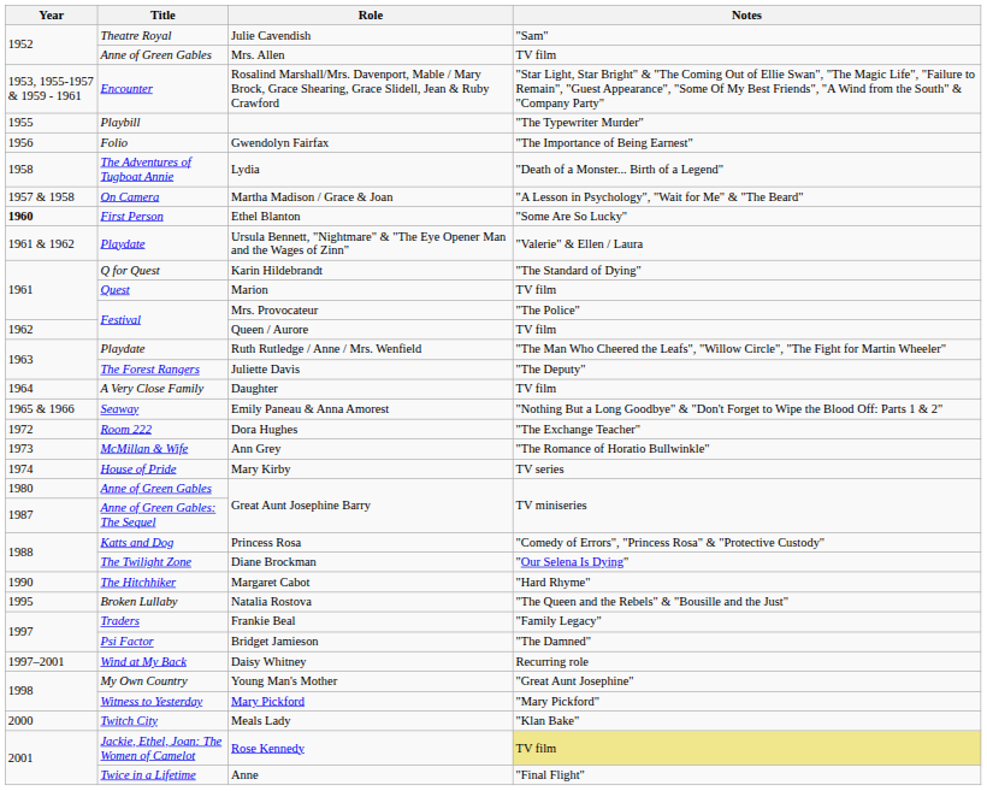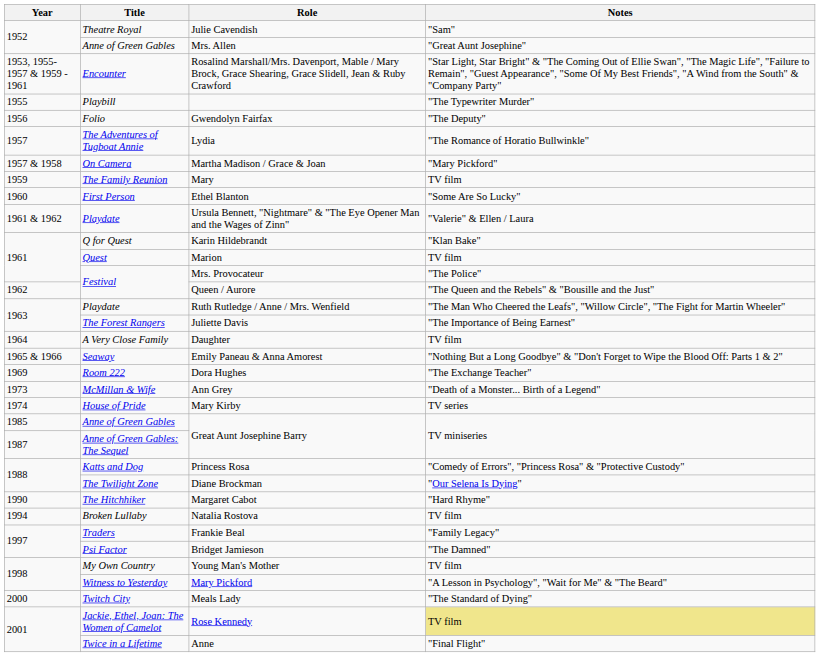Mrs. Allen | Notes: TV film -> "Great Aunt Josephine"
Gwendolyn Fairfax | Notes: "The Importance of Being Earnest" -> "The Deputy"
Lydia | Year: 1958 -> 1957
Lydia | Notes: "Death of a Monster... Birth of a Legend" -> "The Romance of Horatio Bullwinkle"
Martha Madison / Grace & Joan | Notes: "A Lesson in Psychology", "Wait for Me" & "The Beard" -> "Mary Pickford"
+ row: 1959 | The Family Reunion | Mary | TV film
Ethel Blanton | Year: bold -> normal
Karin Hildebrandt | Notes: "The Standard of Dying" -> "Klan Bake"
Queen / Aurore | Notes: TV film -> "The Queen and the Rebels" & "Bousille and the Just"
Juliette Davis | Notes: "The Deputy" -> "The Importance of Being Earnest"
Dora Hughes | Year: 1972 -> 1969
Ann Grey | Notes: "The Romance of Horatio Bullwinkle" -> "Death of a Monster... Birth of a Legend"
Anne of Green Gables / Great Aunt Josephine Barry | Year: 1980 -> 1985
Natalia Rostova | Year: 1995 -> 1994
Natalia Rostova | Notes: "The Queen and the Rebels" & "Bousille and the Just" -> TV film
- row: 1997–2001 | Wind at My Back | Daisy Whitney | Recurring role
Young Man's Mother | Notes: "Great Aunt Josephine" -> TV film
Mary Pickford | Notes: "Mary Pickford" -> "A Lesson in Psychology", "Wait for Me" & "The Beard"
Meals Lady | Notes: "Klan Bake" -> "The Standard of Dying"
